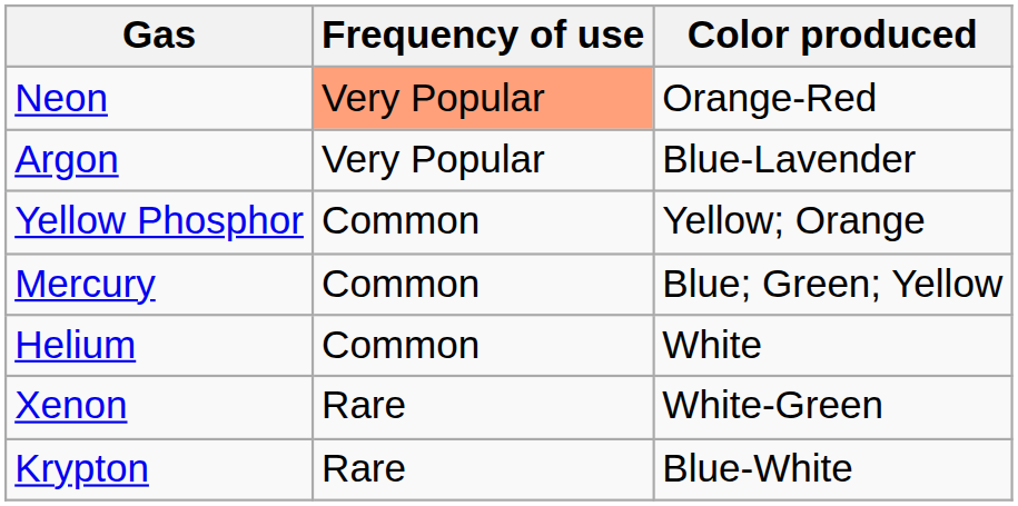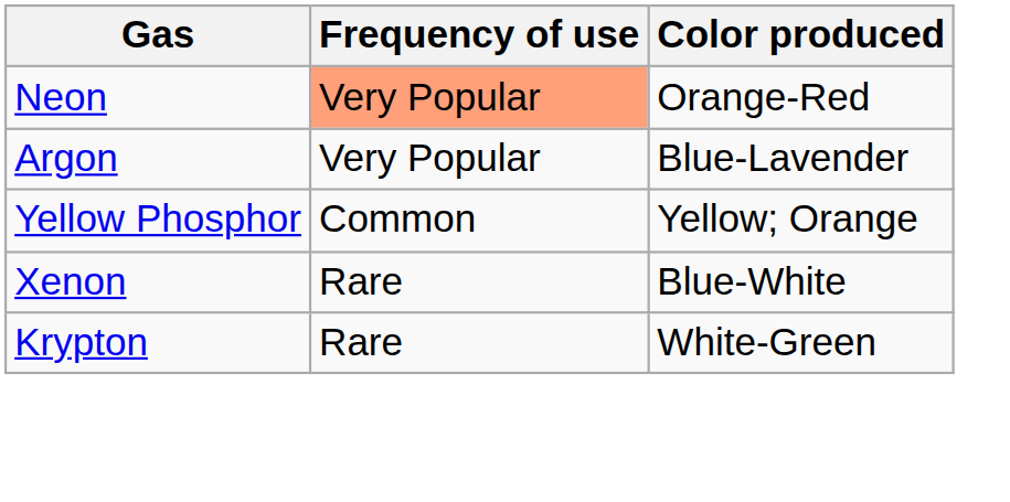- row: Mercury | Common | Blue; Green; Yellow
- row: Helium | Common | White
Xenon | Color produced: White-Green -> Blue-White
Krypton | Color produced: Blue-White -> White-Green
